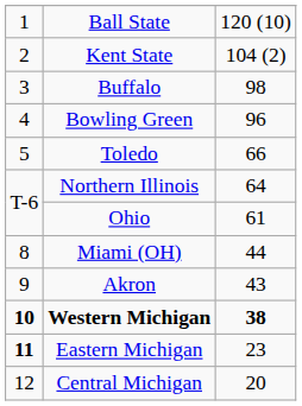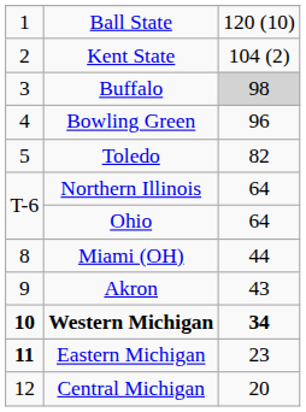Buffalo | column 3: no background -> lightgrey background
Toledo | column 3: 66 -> 82
Ohio | column 3: 61 -> 64
Western Michigan | column 3: 38 -> 34
